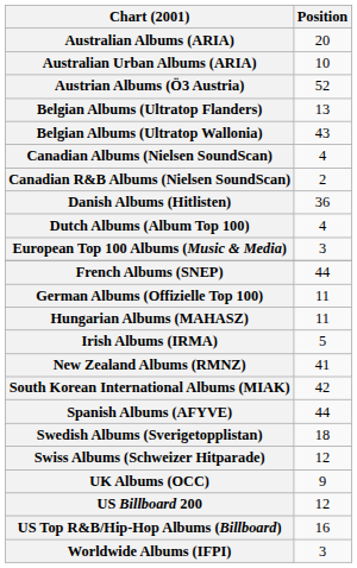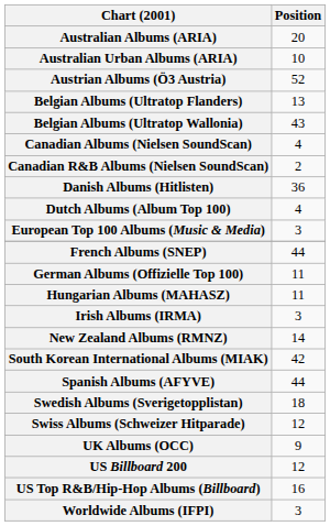Irish Albums (IRMA) | Position: 5 -> 3
New Zealand Albums (RMNZ) | Position: 41 -> 14
